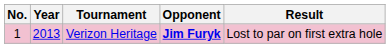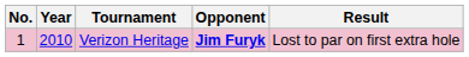Verizon Heritage | Year: 2013 -> 2010
